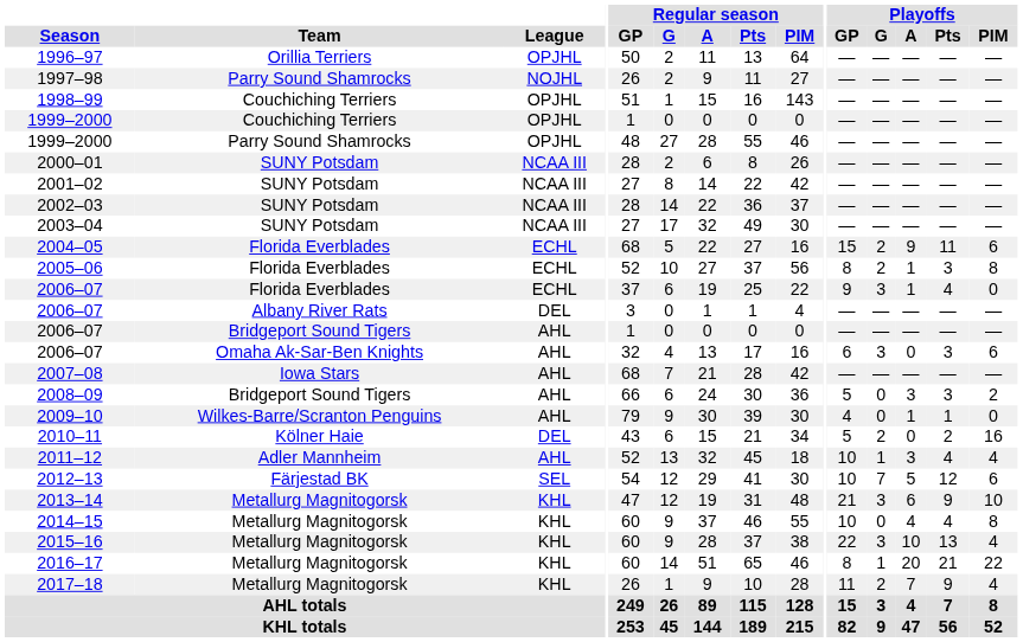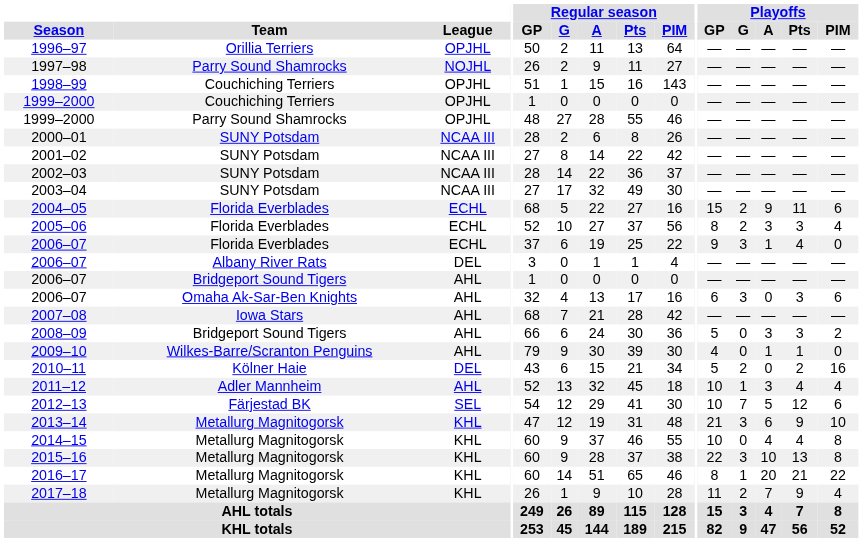2005–06 | Playoffs / A: 1 -> 3
2005–06 | Playoffs / PIM: 8 -> 4
2015–16 | Playoffs / PIM: 4 -> 8
